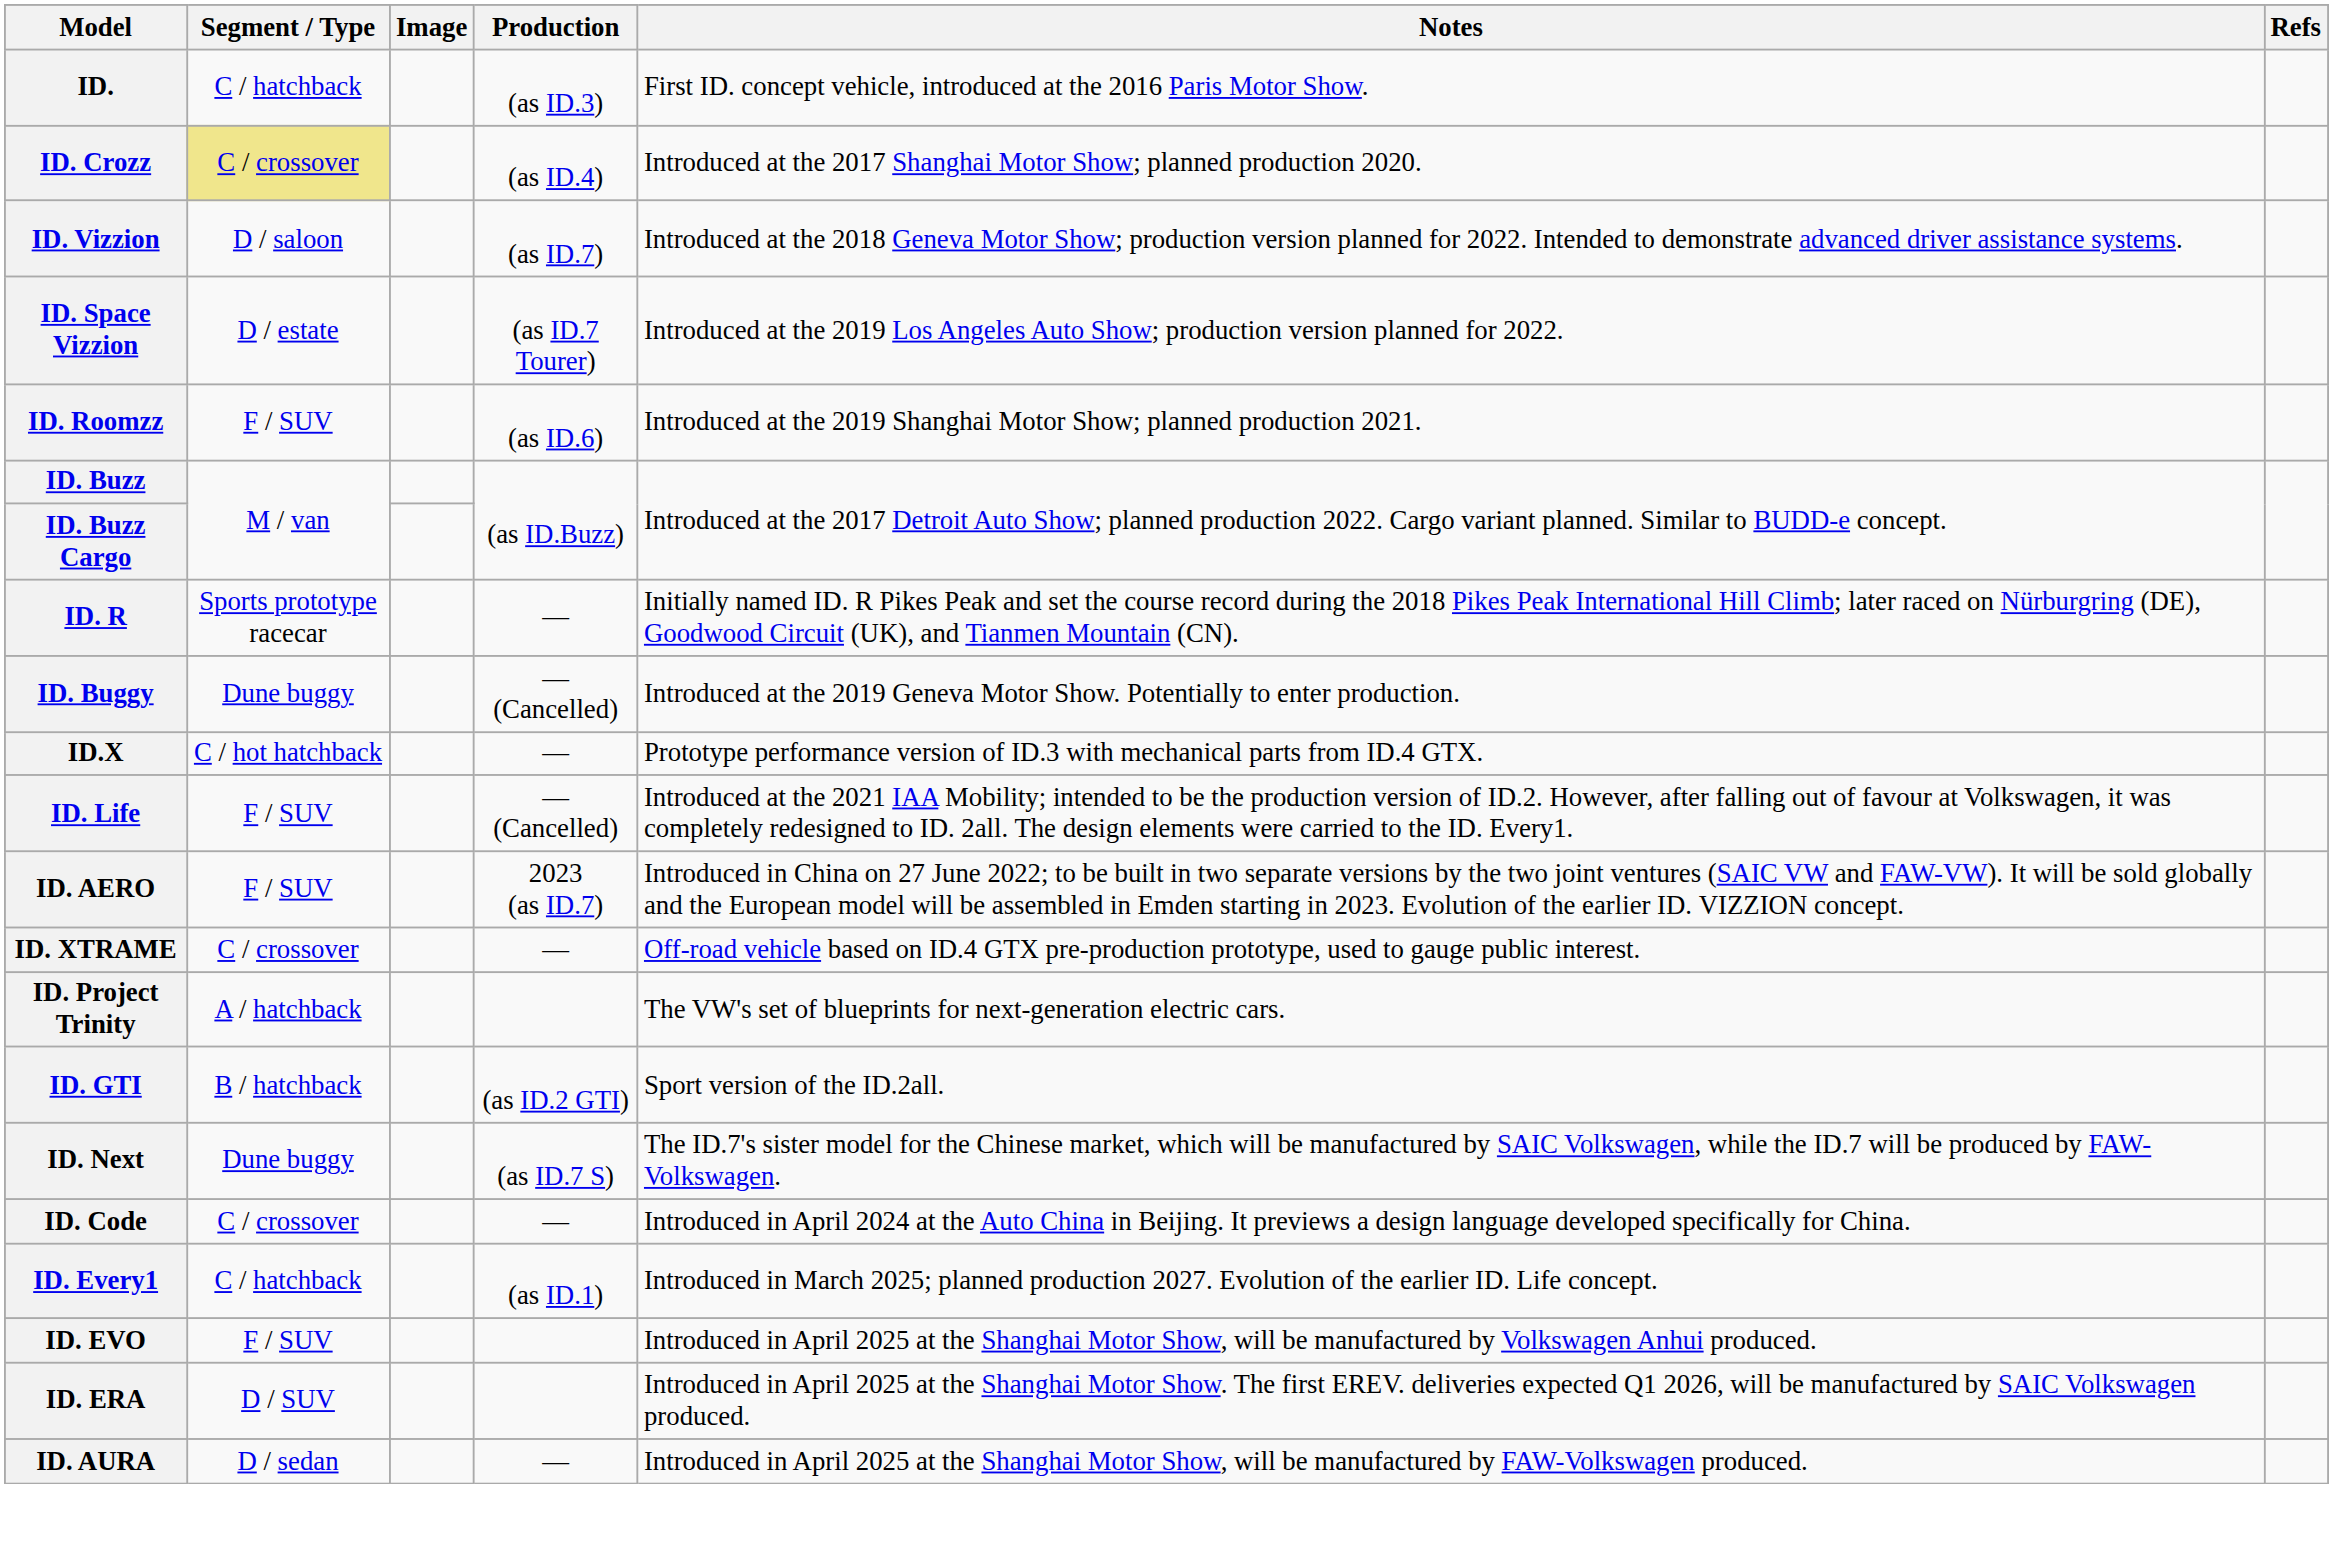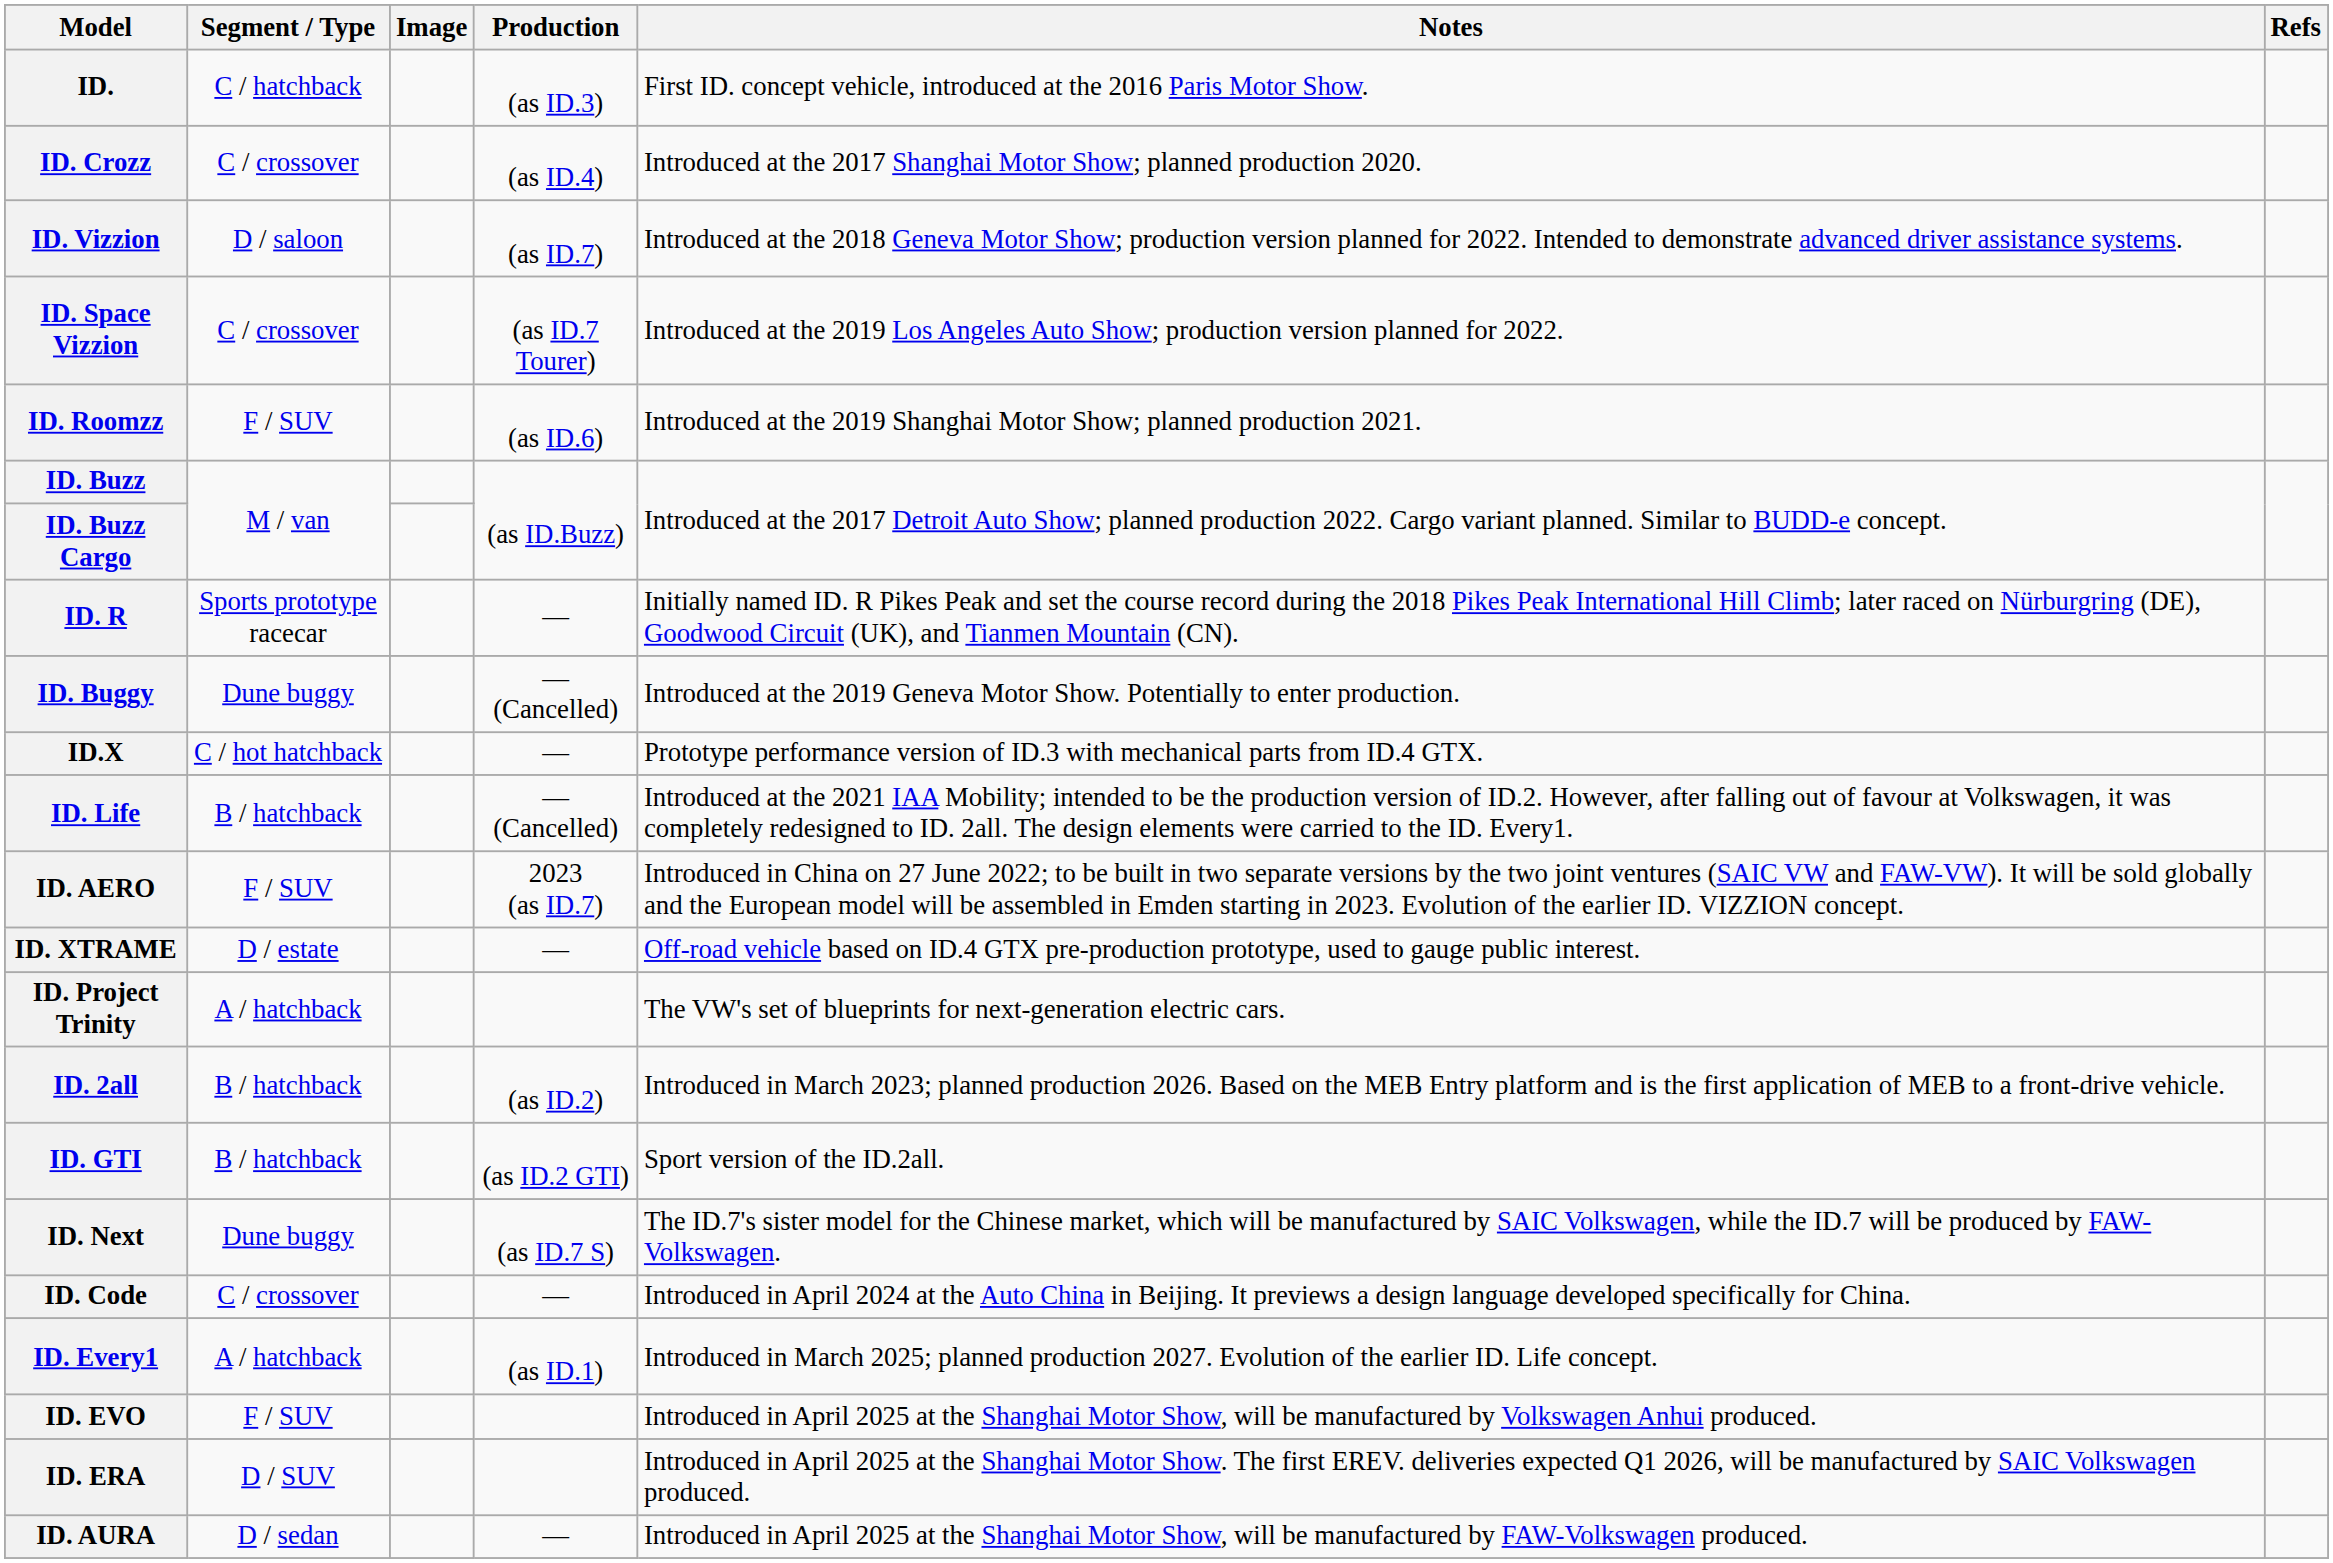ID. Crozz | Segment / Type: khaki background -> no background
ID. Space Vizzion | Segment / Type: D / estate -> C / crossover
ID. Life | Segment / Type: F / SUV -> B / hatchback
ID. XTRAME | Segment / Type: C / crossover -> D / estate
+ row: ID. 2all | B / hatchback | (as ID.2) | Introduced in March 2023; planned production 2026. Based on the MEB Entry platform and is the first application of MEB to a front-drive vehicle.
ID. Every1 | Segment / Type: C / hatchback -> A / hatchback
